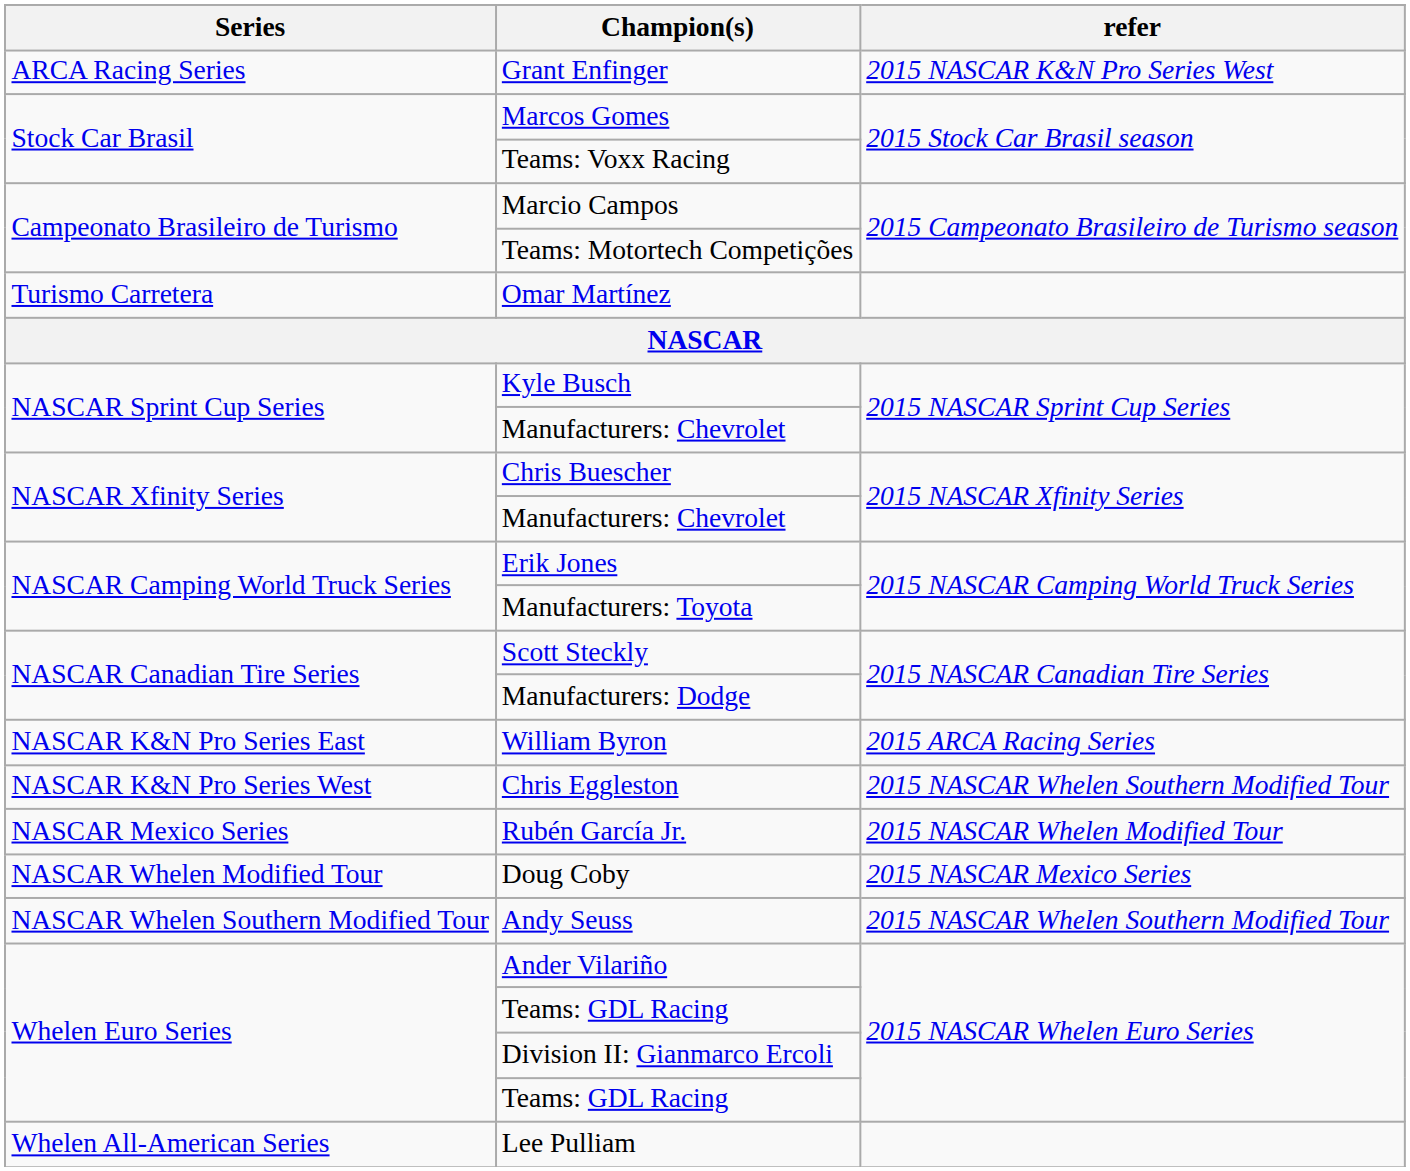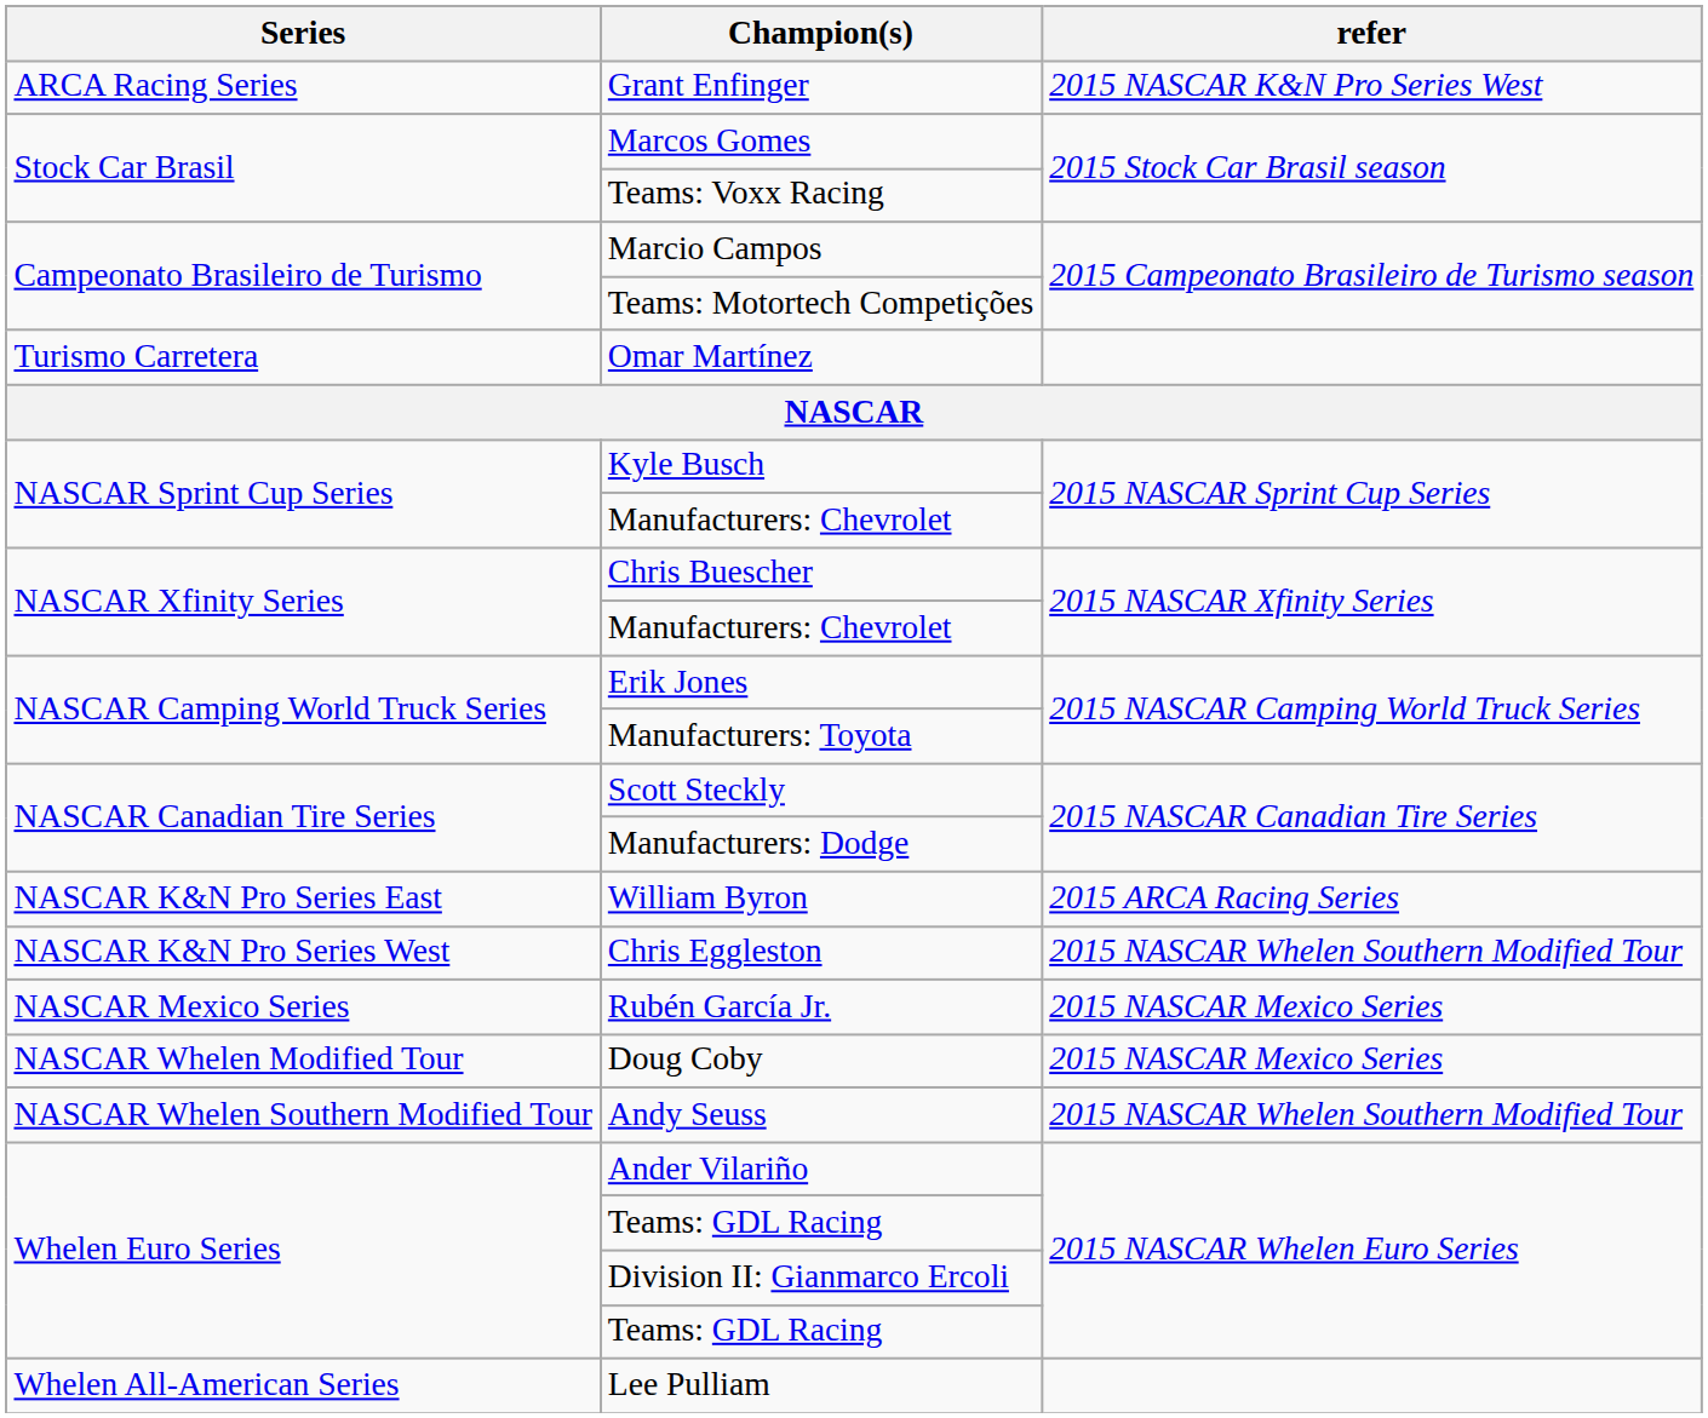Rubén García Jr. | refer: 2015 NASCAR Whelen Modified Tour -> 2015 NASCAR Mexico Series
